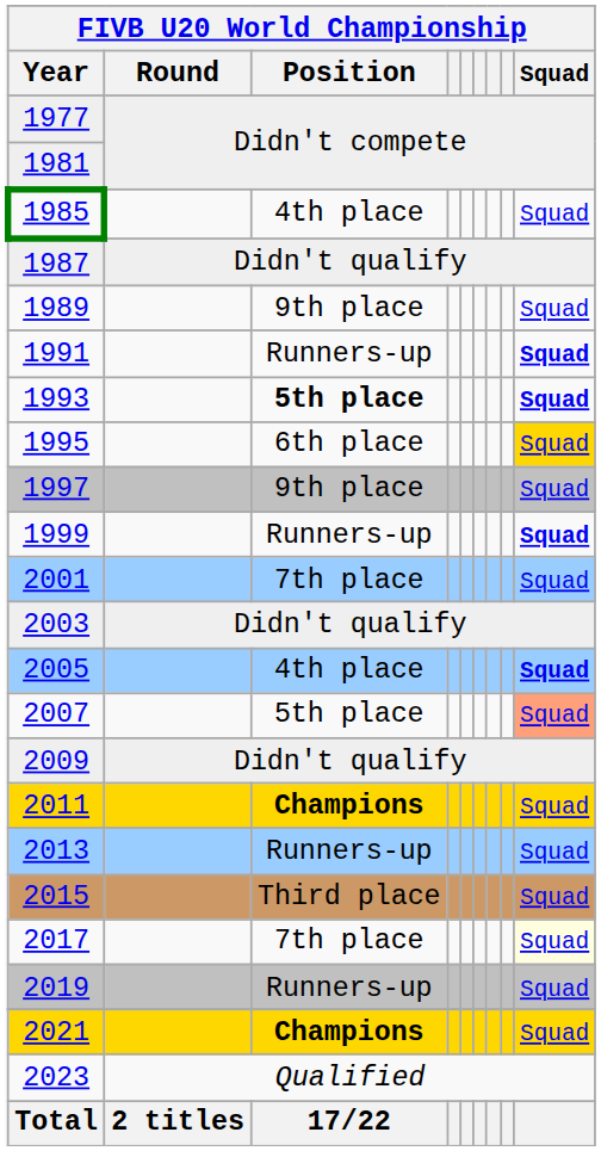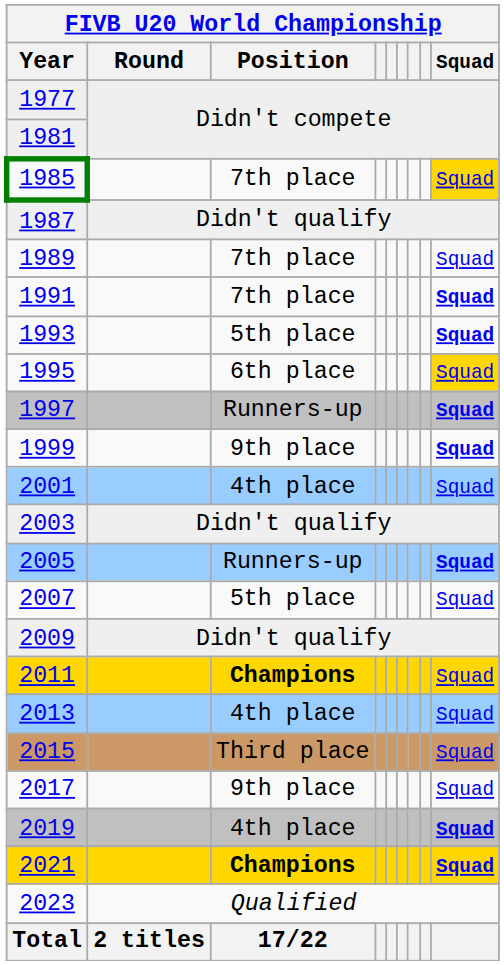1985 | FIVB U20 World Championship / Position: 4th place -> 7th place
1985 | FIVB U20 World Championship / Squad: no background -> gold background
1989 | FIVB U20 World Championship / Position: 9th place -> 7th place
1991 | FIVB U20 World Championship / Position: Runners-up -> 7th place
1993 | FIVB U20 World Championship / Position: bold -> normal
1997 | FIVB U20 World Championship / Position: 9th place -> Runners-up
1997 | FIVB U20 World Championship / Squad: normal -> bold
1999 | FIVB U20 World Championship / Position: Runners-up -> 9th place
2001 | FIVB U20 World Championship / Position: 7th place -> 4th place
2005 | FIVB U20 World Championship / Position: 4th place -> Runners-up
2007 | FIVB U20 World Championship / Squad: lightsalmon background -> no background
2013 | FIVB U20 World Championship / Position: Runners-up -> 4th place
2017 | FIVB U20 World Championship / Position: 7th place -> 9th place
2017 | FIVB U20 World Championship / Squad: lightyellow background -> no background
2019 | FIVB U20 World Championship / Position: Runners-up -> 4th place
2019 | FIVB U20 World Championship / Squad: normal -> bold
2021 | FIVB U20 World Championship / Squad: normal -> bold
